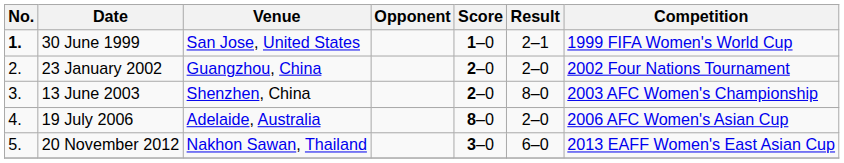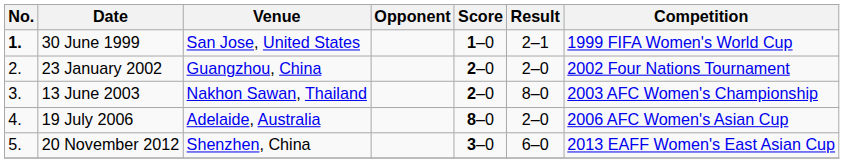13 June 2003 | Venue: Shenzhen, China -> Nakhon Sawan, Thailand
20 November 2012 | Venue: Nakhon Sawan, Thailand -> Shenzhen, China
